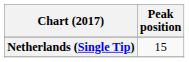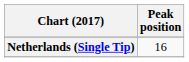Netherlands (Single Tip) | Peak position: 15 -> 16
